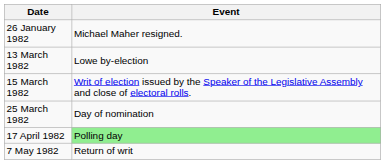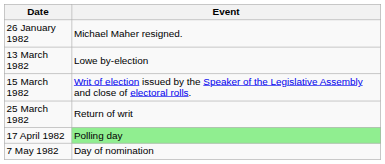25 March 1982 | Event: Day of nomination -> Return of writ
7 May 1982 | Event: Return of writ -> Day of nomination
